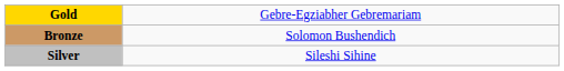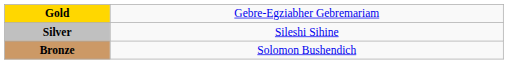rows swapped: Silver <-> Bronze
